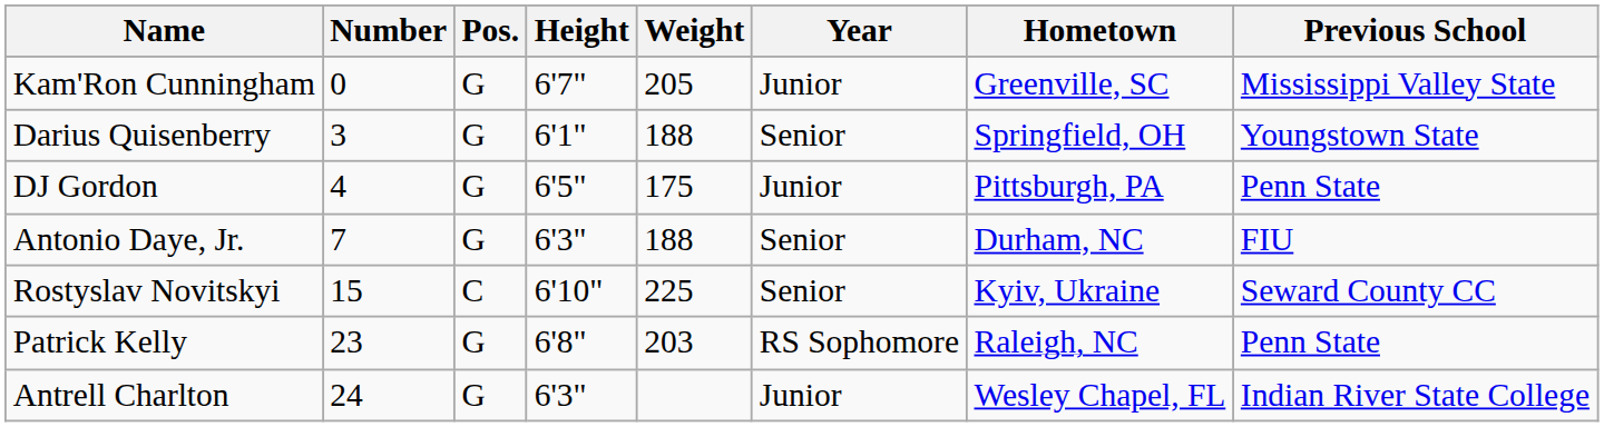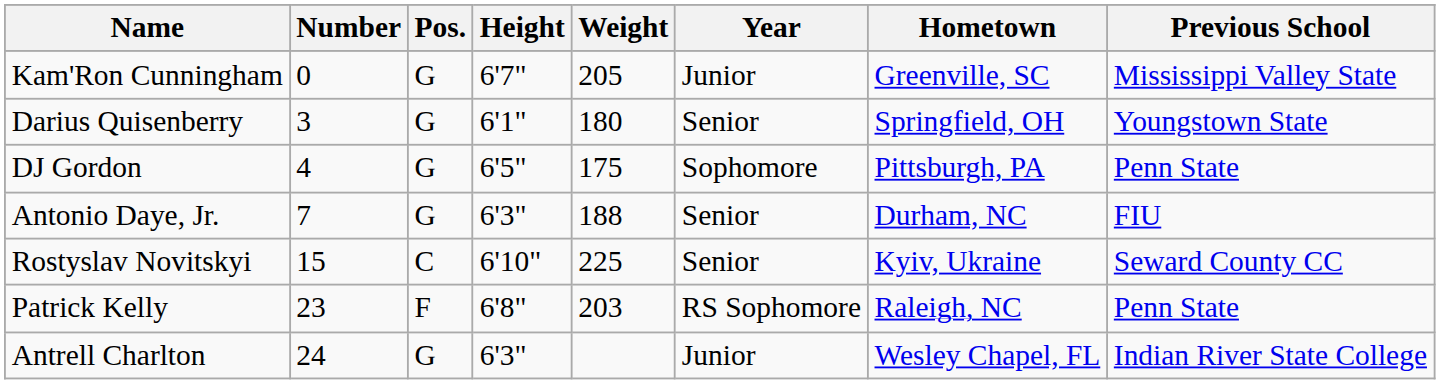Darius Quisenberry | Weight: 188 -> 180
DJ Gordon | Year: Junior -> Sophomore
Patrick Kelly | Pos.: G -> F
